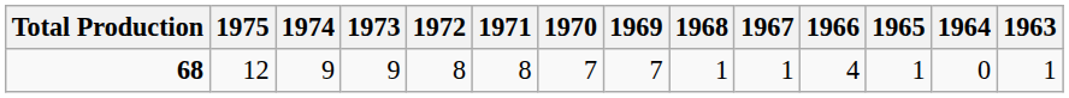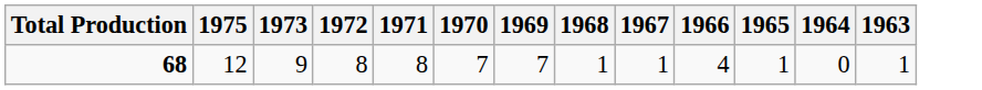- column: 1974 | 9
